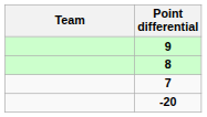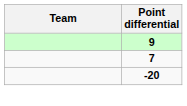- row: 8
